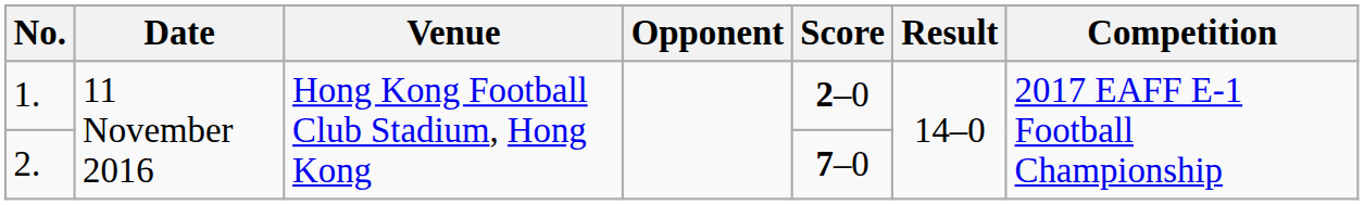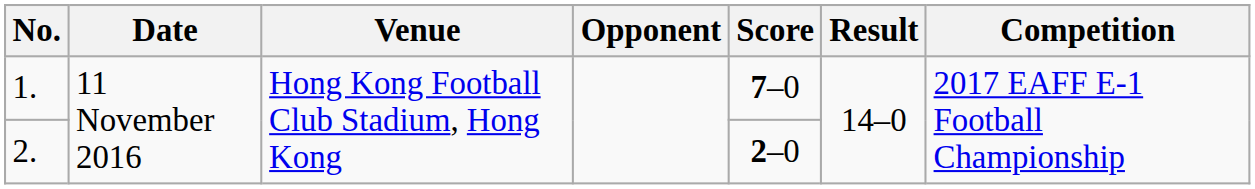1. | Score: 2–0 -> 7–0
2. | Score: 7–0 -> 2–0
